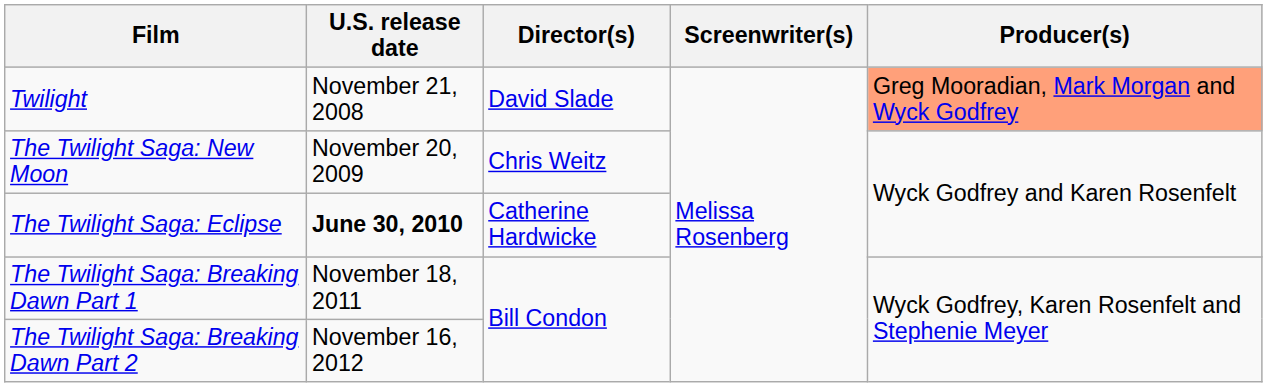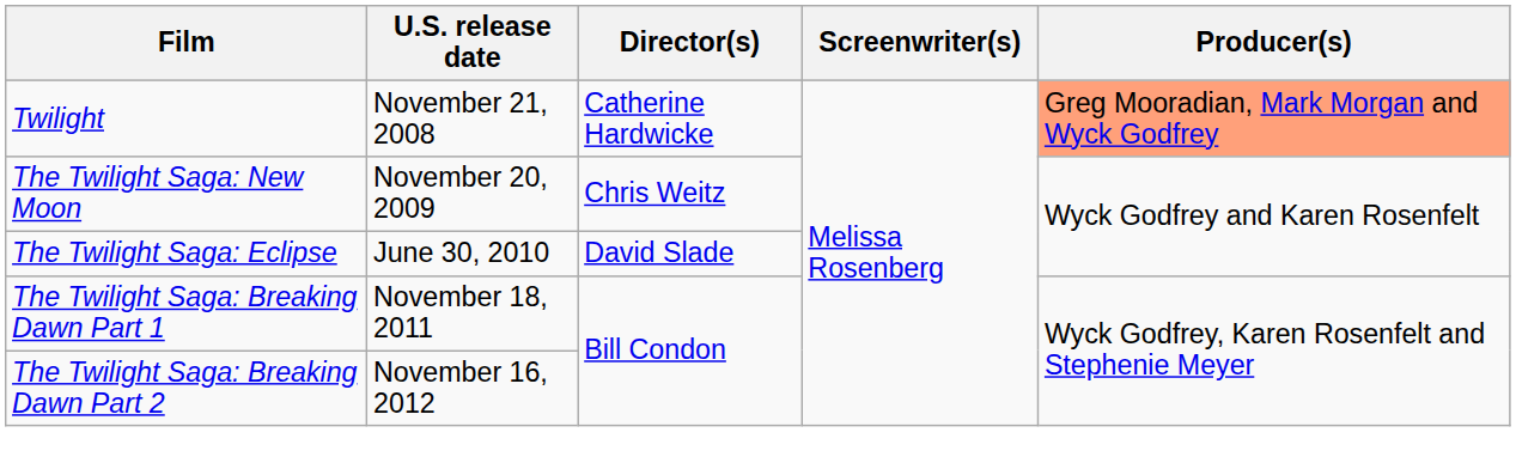Twilight | Director(s): David Slade -> Catherine Hardwicke
The Twilight Saga: Eclipse | U.S. release date: bold -> normal
The Twilight Saga: Eclipse | Director(s): Catherine Hardwicke -> David Slade
